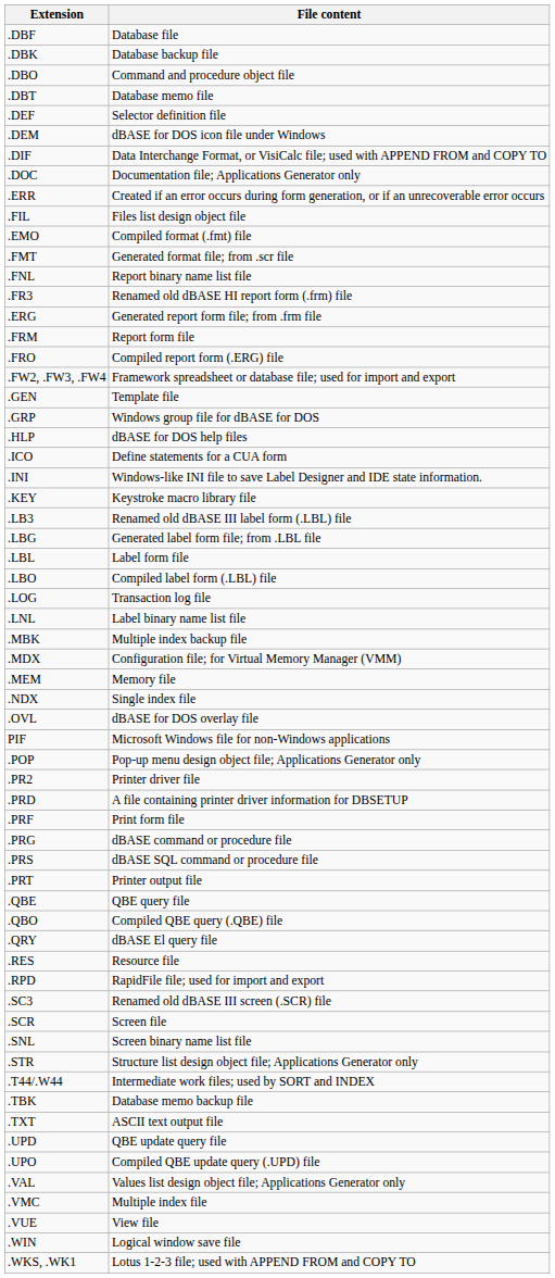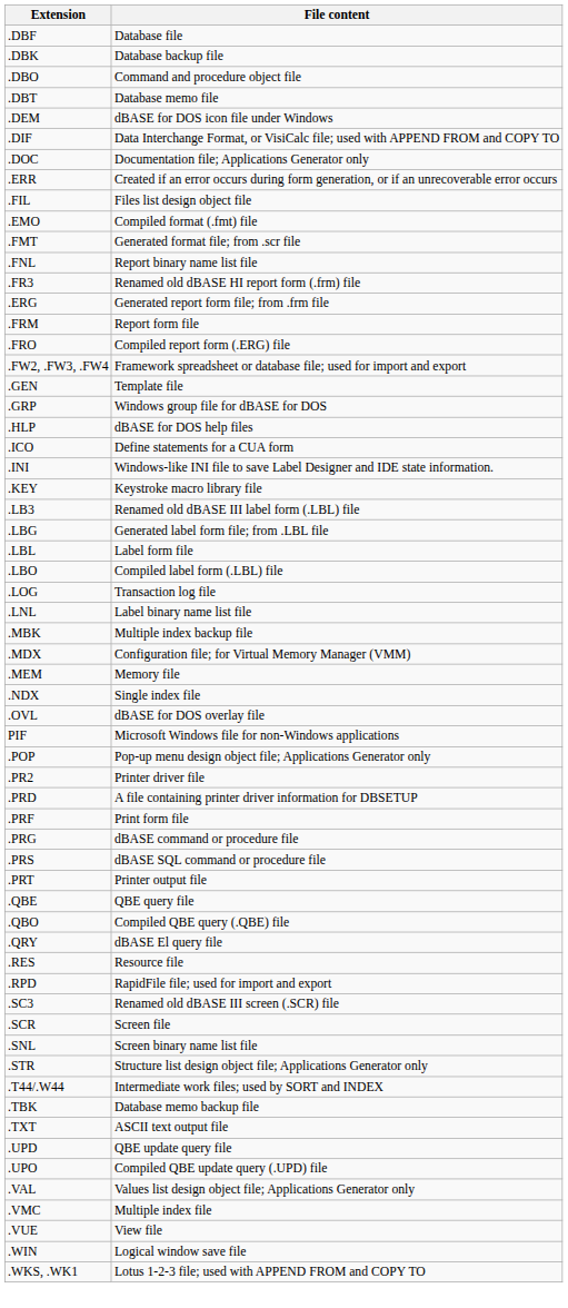- row: .DEF | Selector definition file
